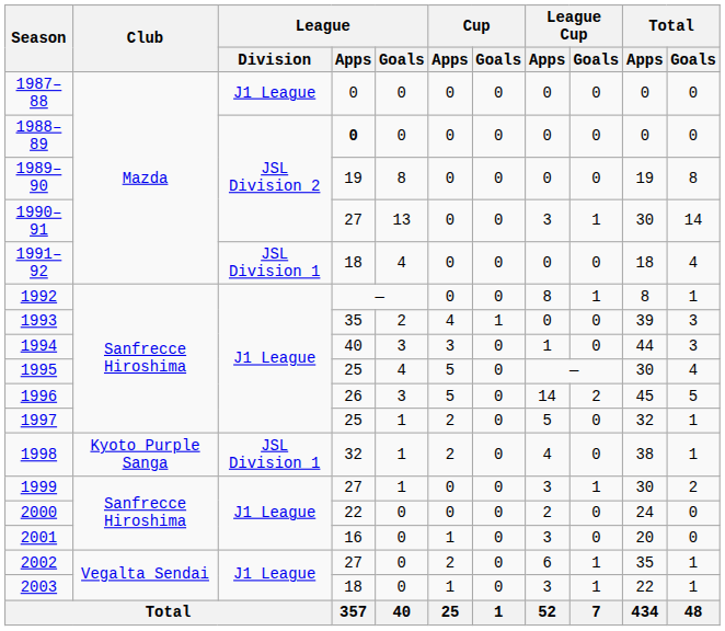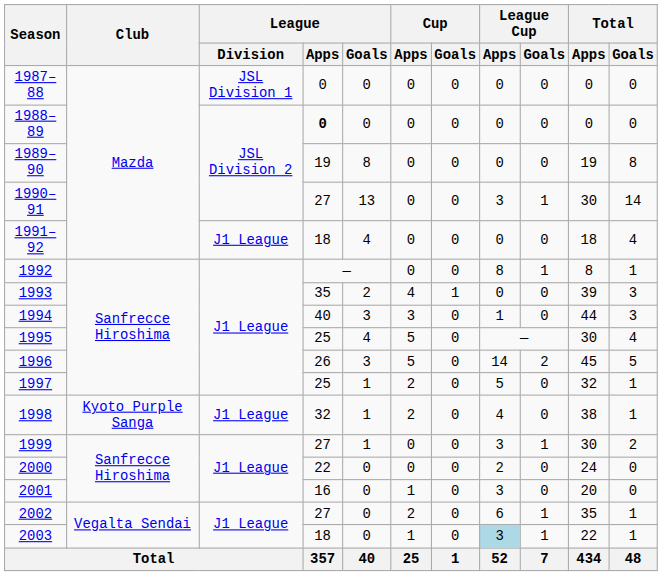1987–88 | League / Division: J1 League -> JSL Division 1
1991–92 | League / Division: JSL Division 1 -> J1 League
1998 | League / Division: JSL Division 1 -> J1 League
2003 | League Cup / Apps: no background -> lightblue background
